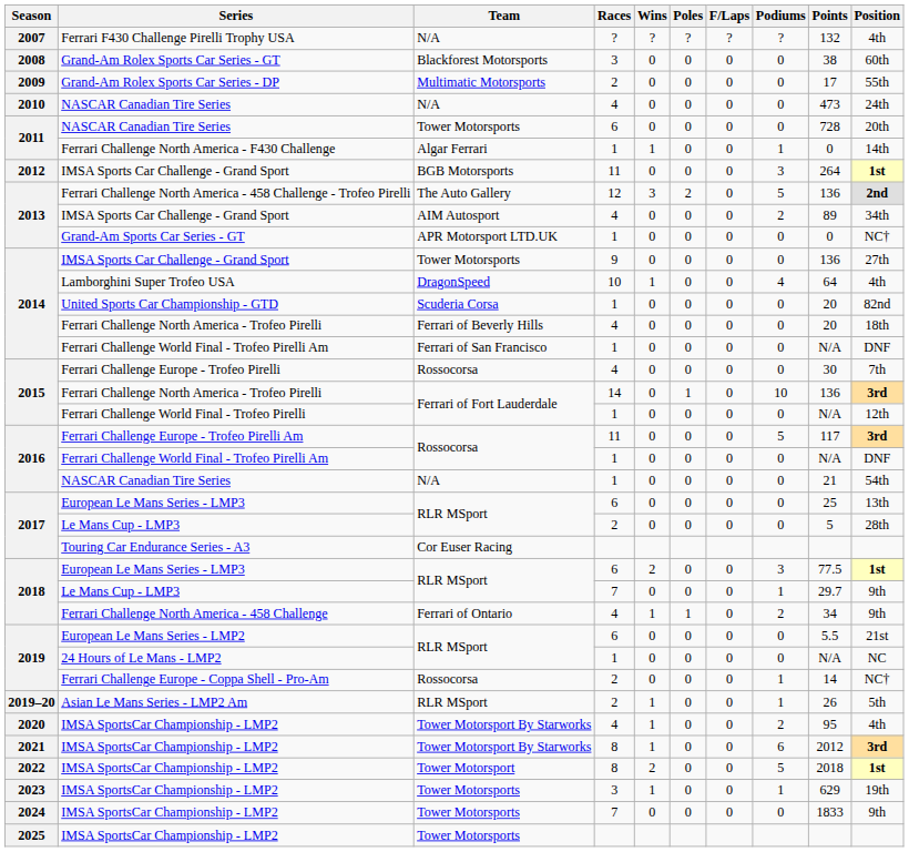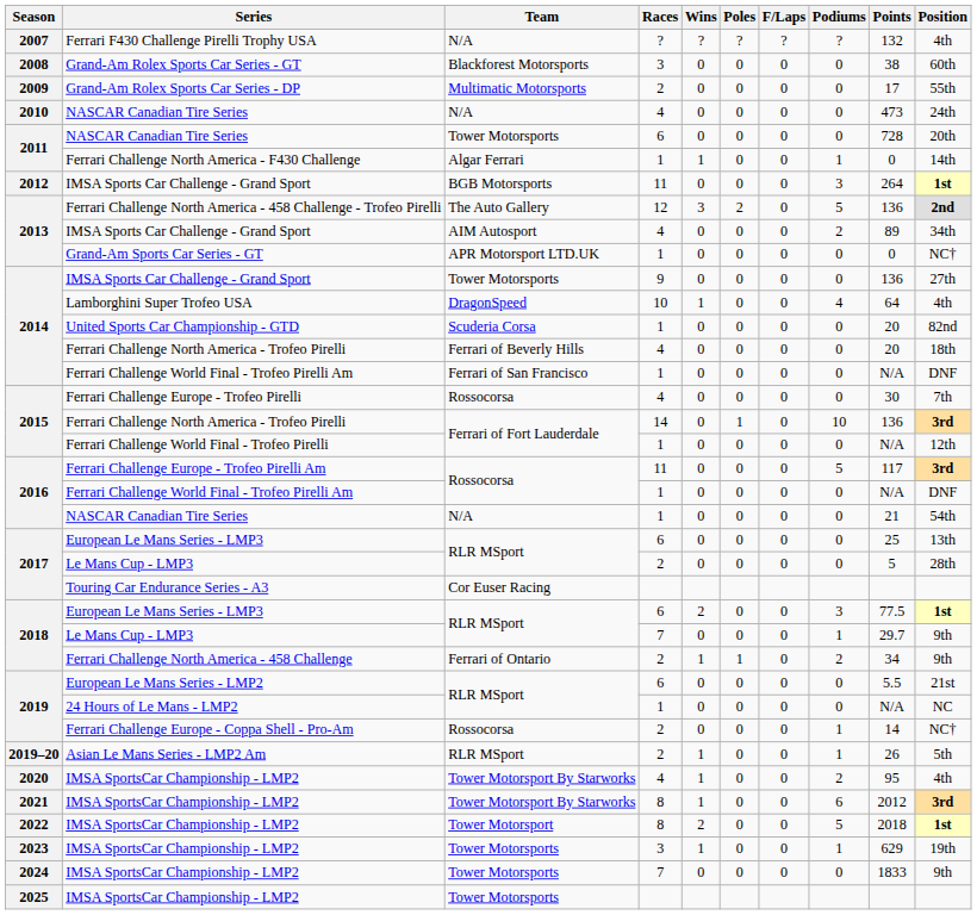Ferrari Challenge North America - 458 Challenge | Races: 4 -> 2
